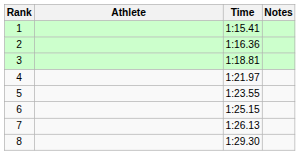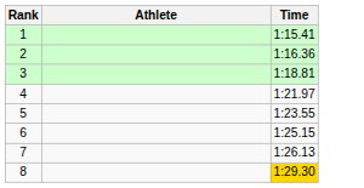- column: Notes
8 | Time: no background -> gold background
